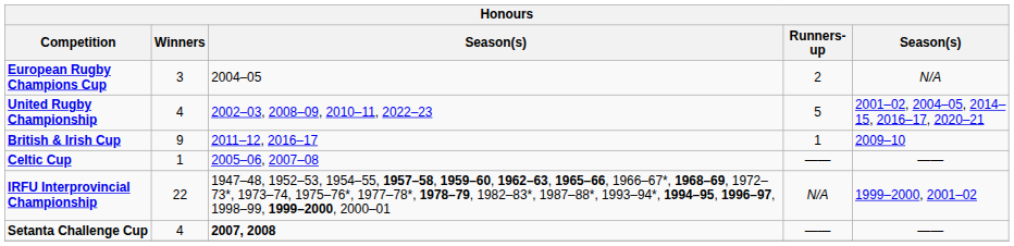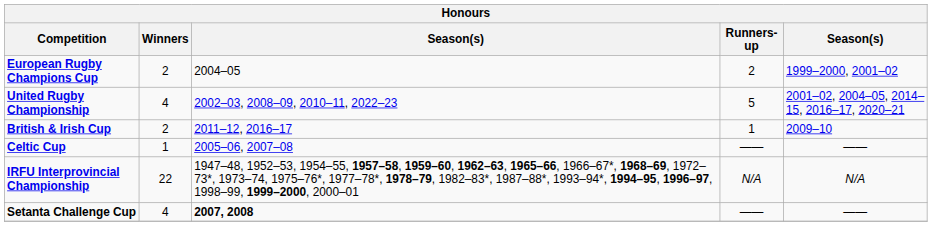European Rugby Champions Cup | Winners: 3 -> 2
European Rugby Champions Cup | column 5: N/A -> 1999–2000, 2001–02
British & Irish Cup | Winners: 9 -> 2
IRFU Interprovincial Championship | column 5: 1999–2000, 2001–02 -> N/A
